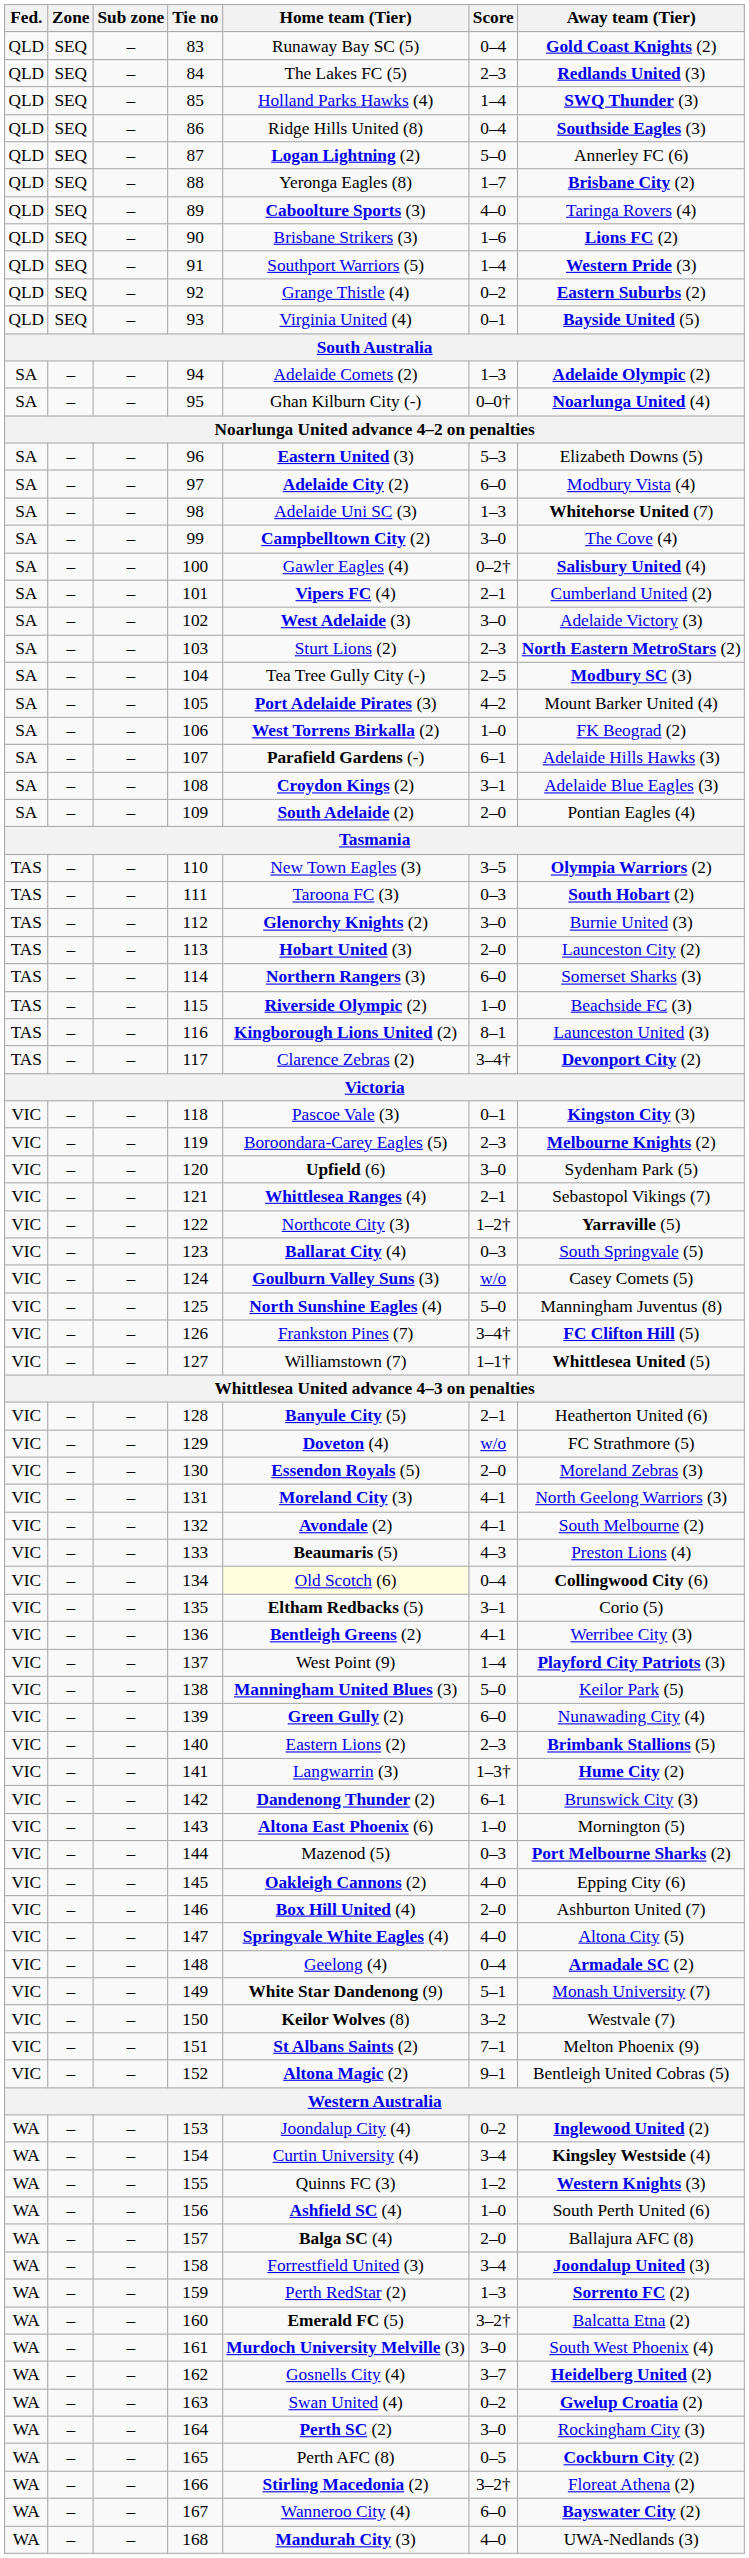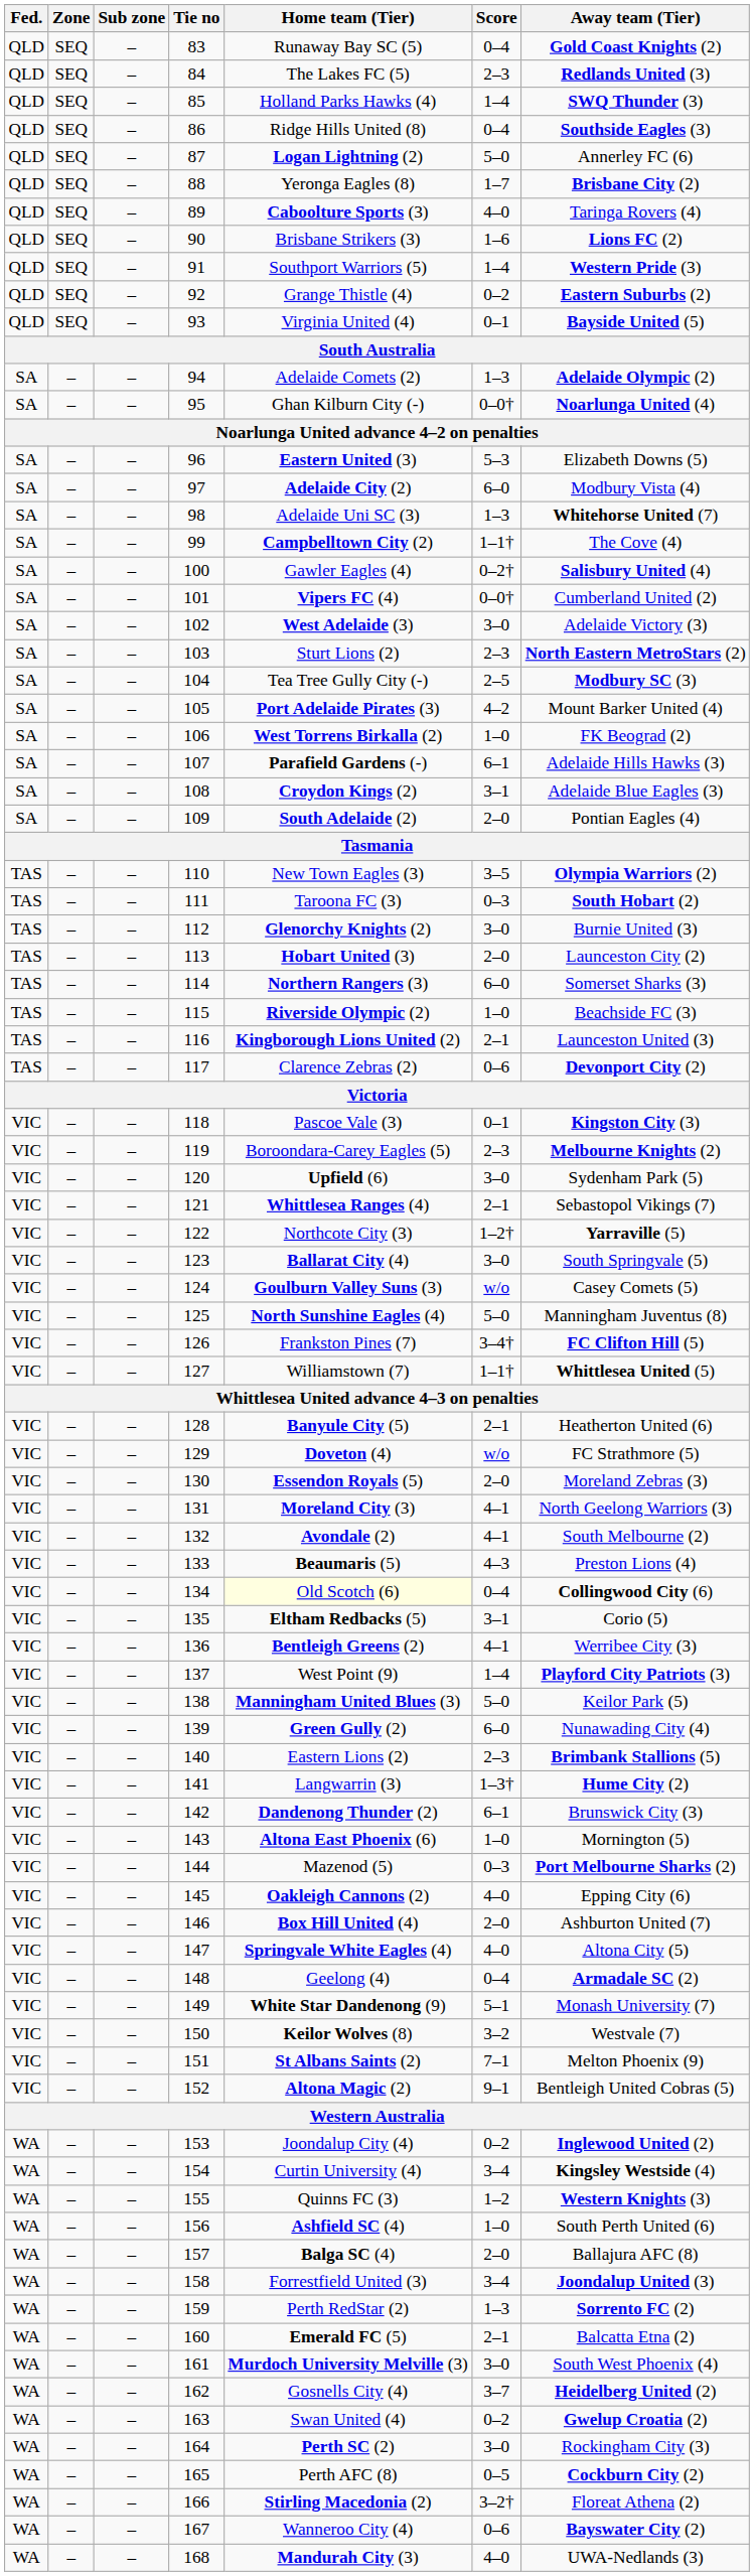99 | Score: 3–0 -> 1–1†
101 | Score: 2–1 -> 0–0†
116 | Score: 8–1 -> 2–1
117 | Score: 3–4† -> 0–6
123 | Score: 0–3 -> 3–0
160 | Score: 3–2† -> 2–1
167 | Score: 6–0 -> 0–6
